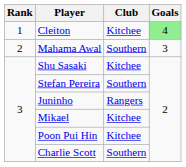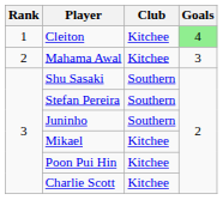Mahama Awal | Club: Southern -> Kitchee
Shu Sasaki | Club: Kitchee -> Southern
Juninho | Club: Rangers -> Southern
Charlie Scott | Club: Southern -> Kitchee
